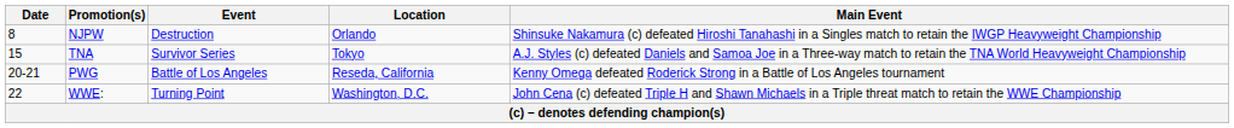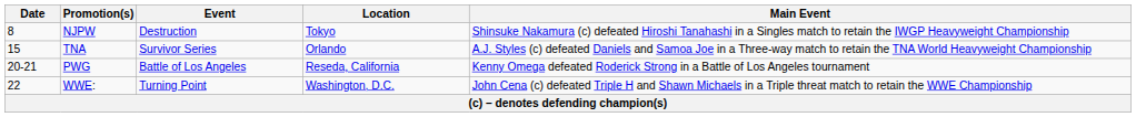NJPW | Location: Orlando -> Tokyo
TNA | Location: Tokyo -> Orlando
